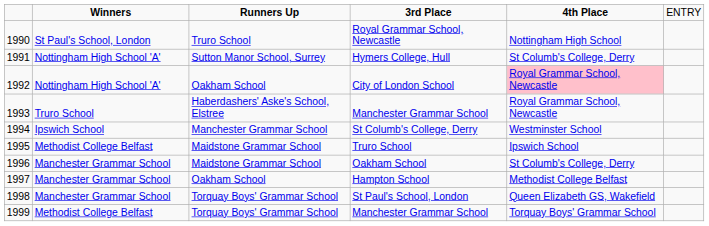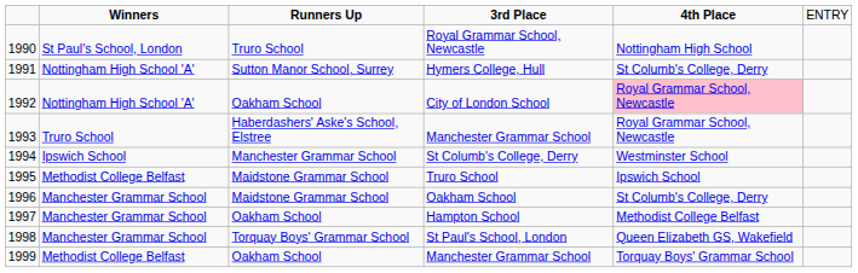1999 / Manchester Grammar School | column 3: Torquay Boys' Grammar School -> Oakham School
